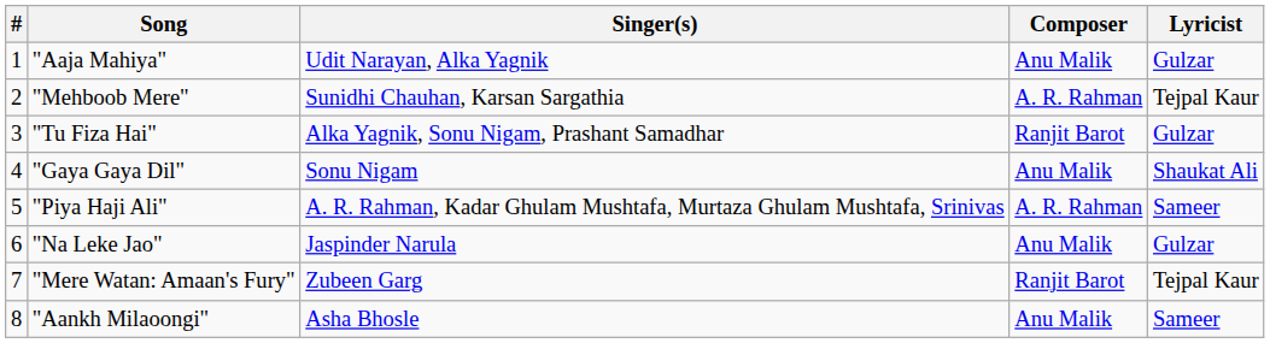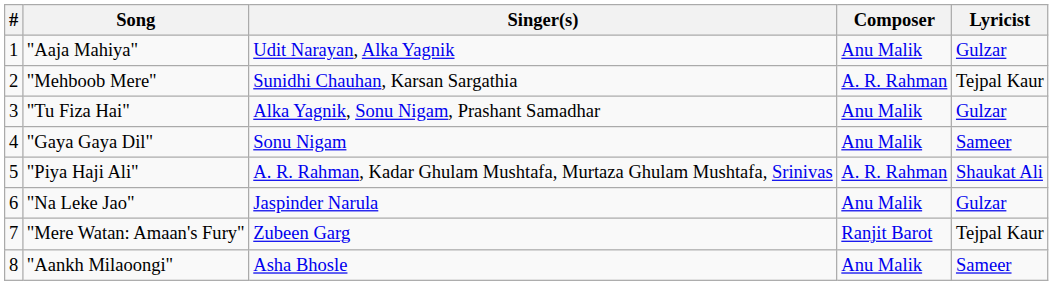"Tu Fiza Hai" | Composer: Ranjit Barot -> Anu Malik
"Gaya Gaya Dil" | Lyricist: Shaukat Ali -> Sameer
"Piya Haji Ali" | Lyricist: Sameer -> Shaukat Ali
